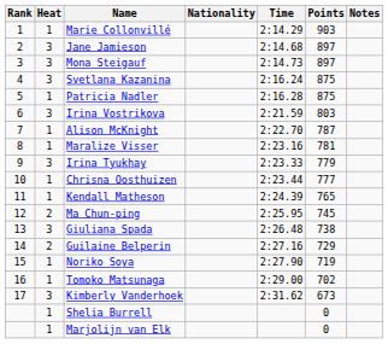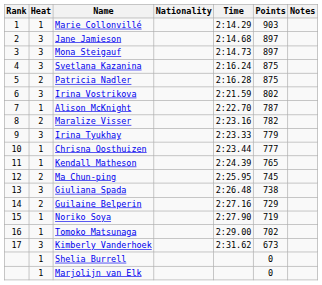Patricia Nadler | Heat: 1 -> 2
Irina Vostrikova | Points: 803 -> 802
Maralize Visser | Heat: 1 -> 2
Maralize Visser | Points: 781 -> 782
